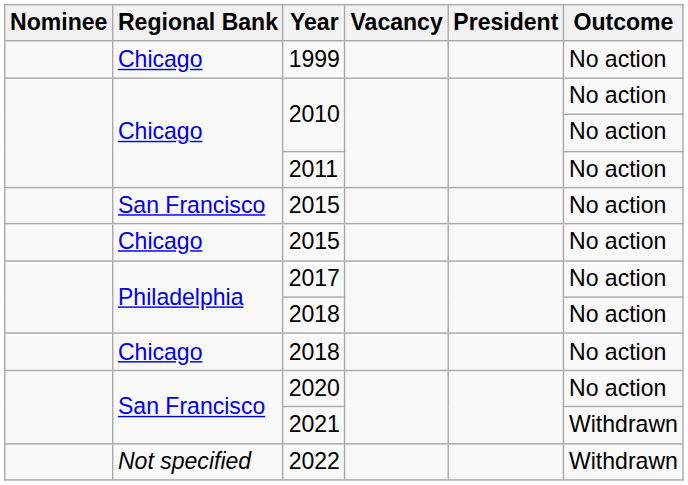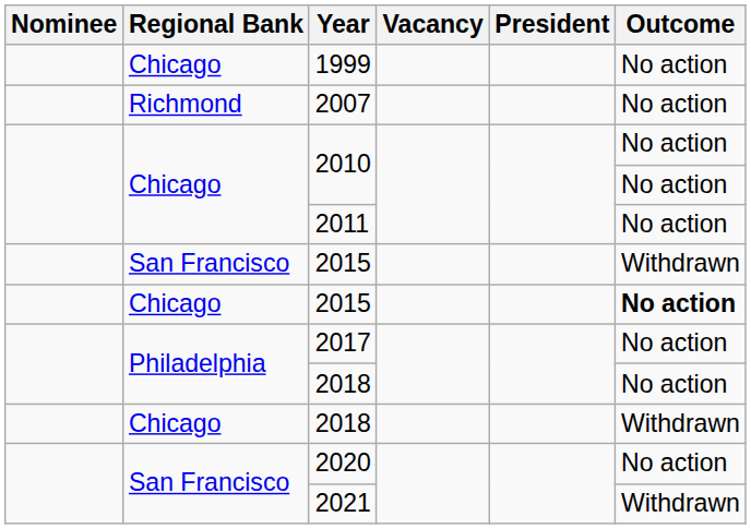+ row: Richmond | 2007 | No action
San Francisco / 2015 | Outcome: No action -> Withdrawn
Chicago / 2015 | Outcome: normal -> bold
Chicago / 2018 | Outcome: No action -> Withdrawn
- row: Not specified | 2022 | Withdrawn
